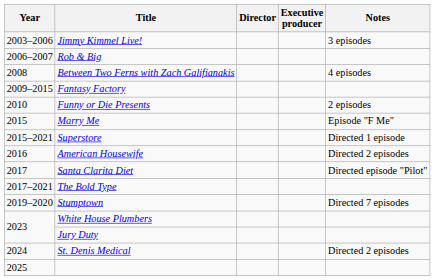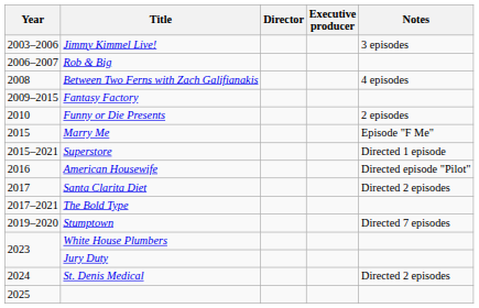American Housewife | Notes: Directed 2 episodes -> Directed episode "Pilot"
Santa Clarita Diet | Notes: Directed episode "Pilot" -> Directed 2 episodes
